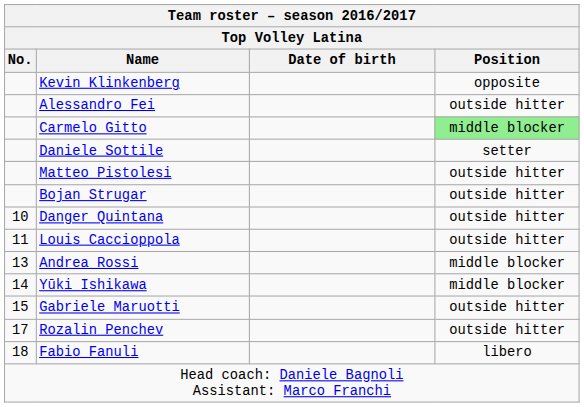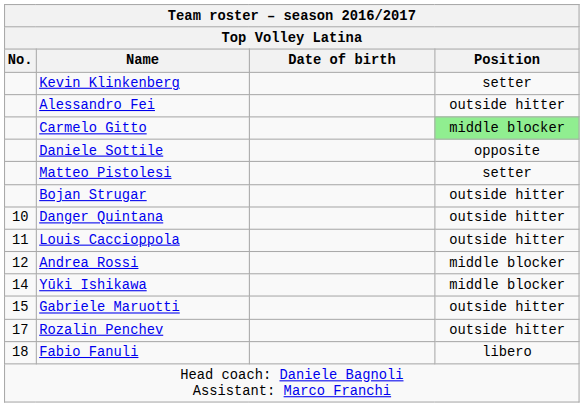Kevin Klinkenberg | Position: opposite -> setter
Daniele Sottile | Position: setter -> opposite
Matteo Pistolesi | Position: outside hitter -> setter
Andrea Rossi | No.: 13 -> 12
